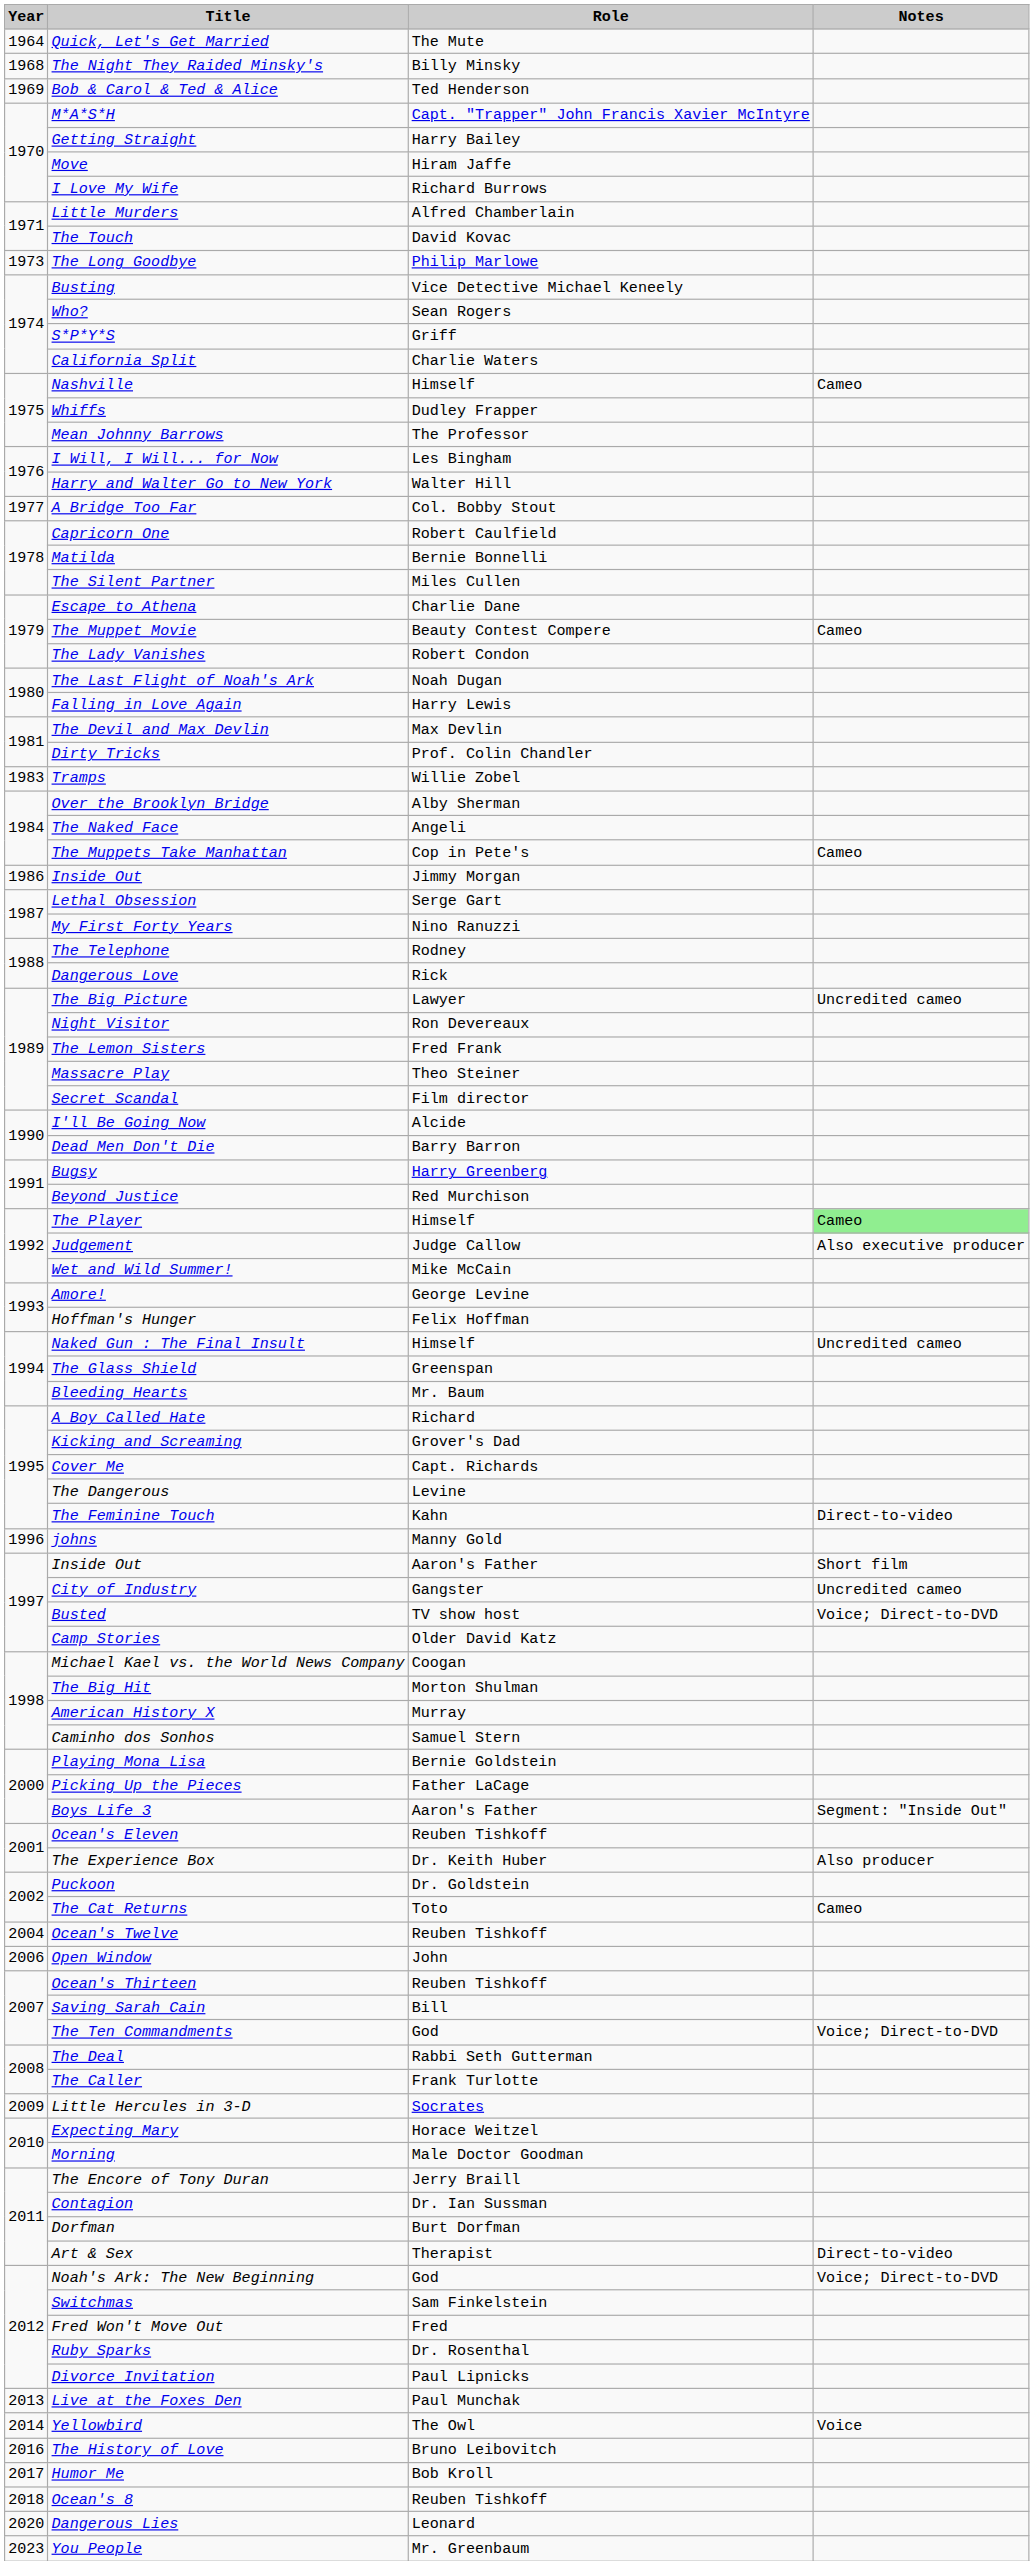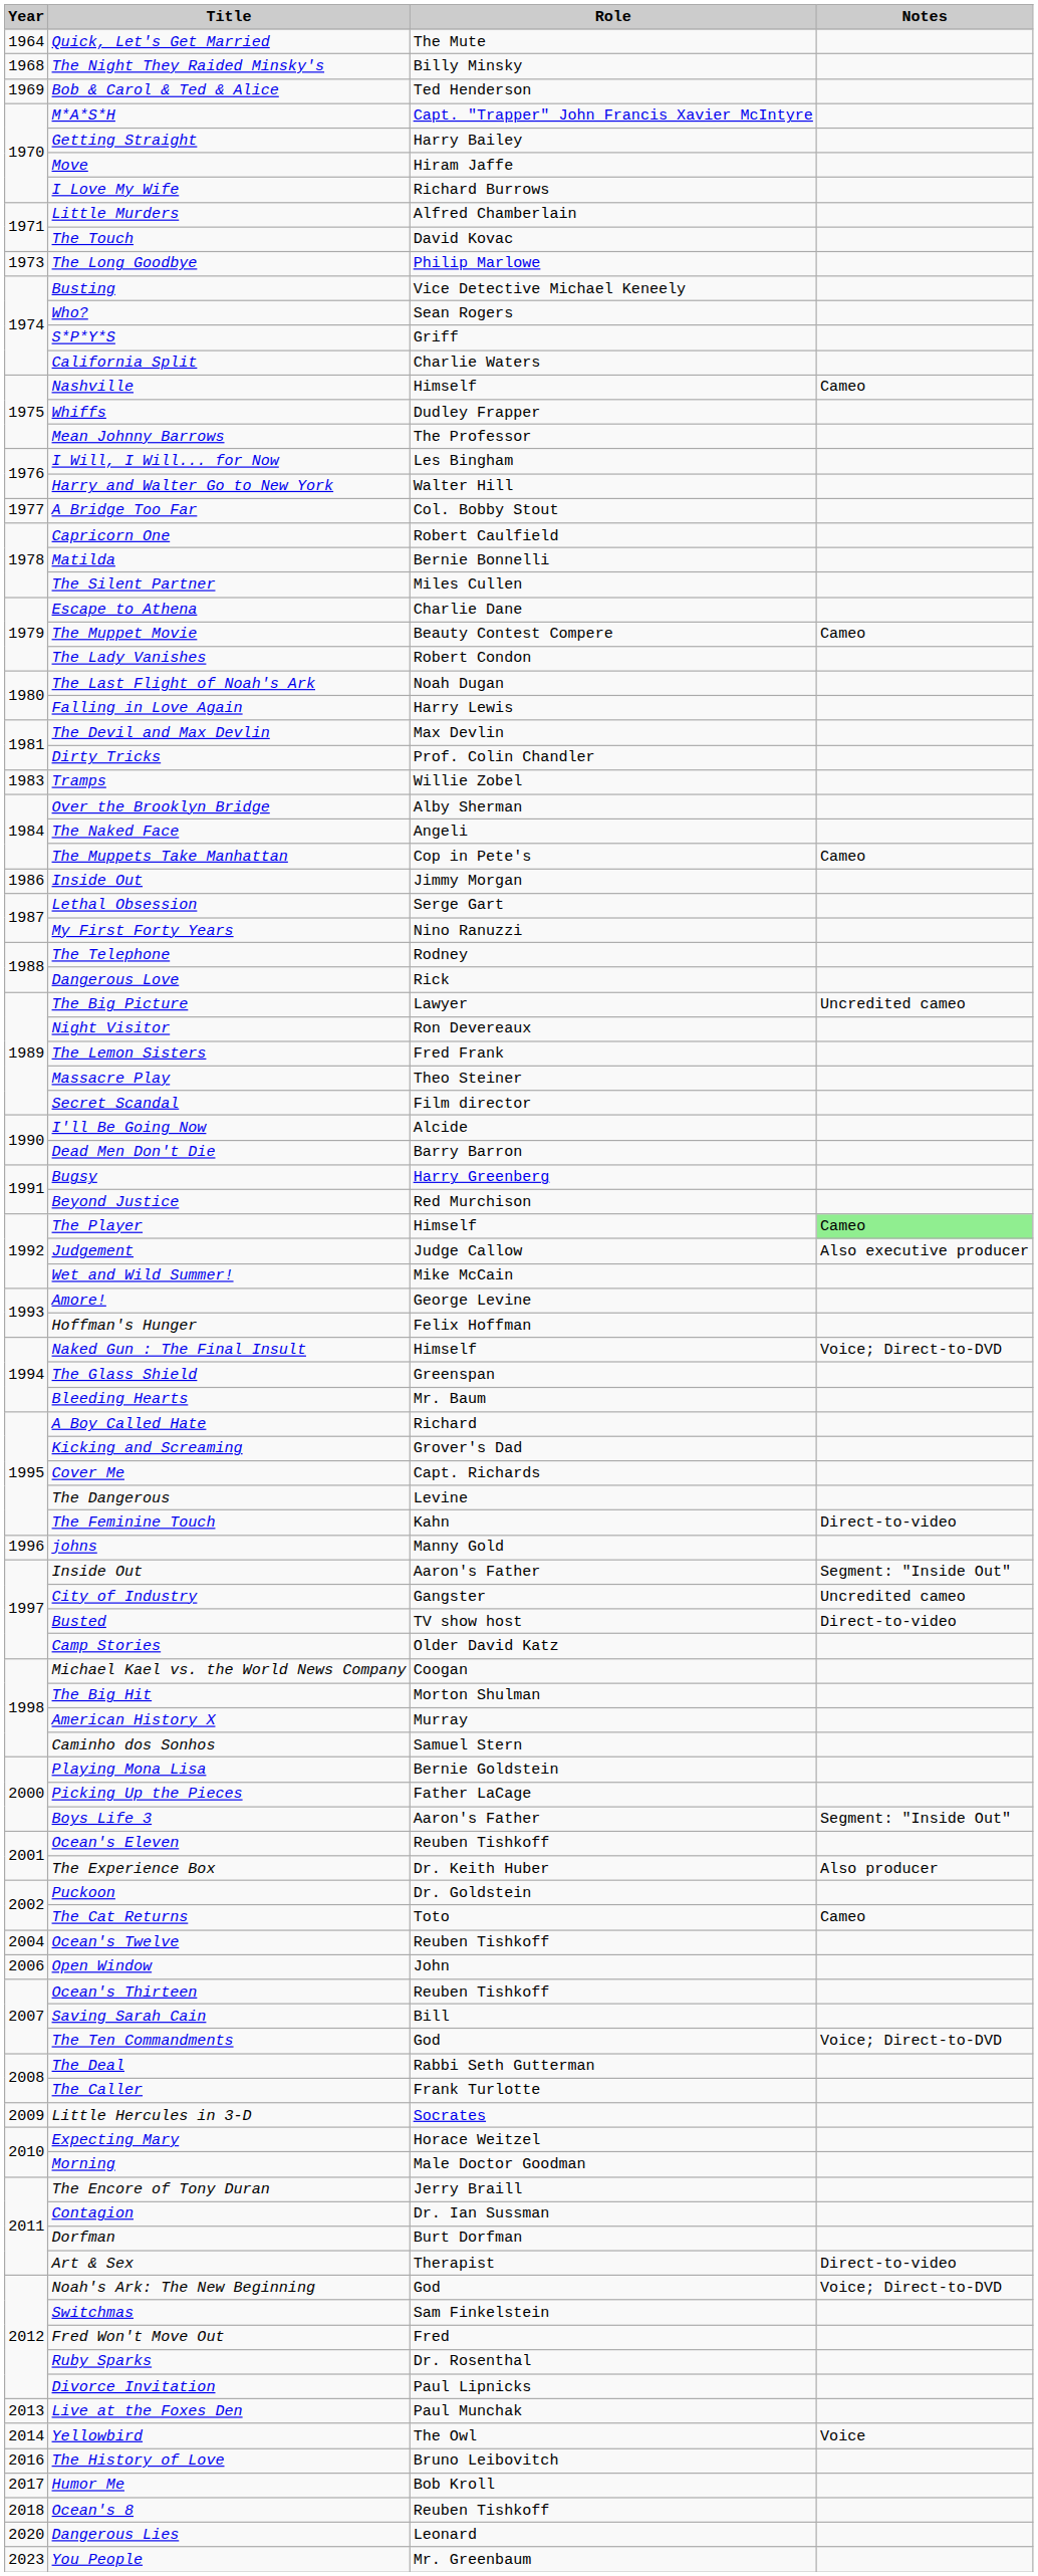Naked Gun : The Final Insult | Notes: Uncredited cameo -> Voice; Direct-to-DVD
Inside Out / Aaron's Father | Notes: Short film -> Segment: "Inside Out"
Busted | Notes: Voice; Direct-to-DVD -> Direct-to-video
